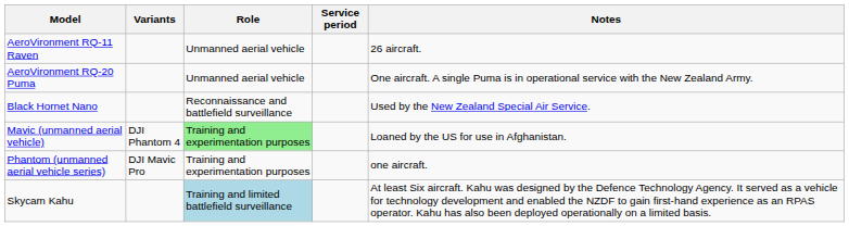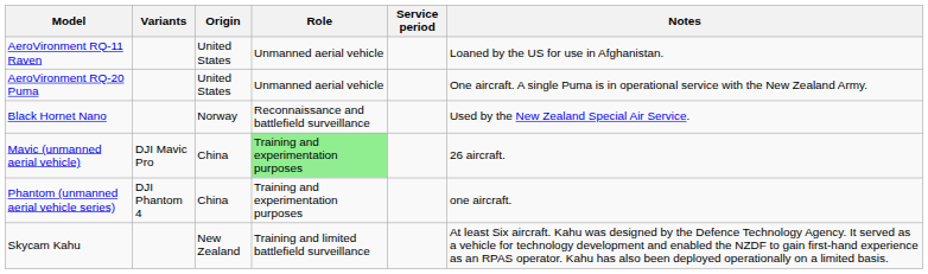+ column: Origin | United States | United States | Norway | China | China | New Zealand
AeroVironment RQ-11 Raven | Notes: 26 aircraft. -> Loaned by the US for use in Afghanistan.
Mavic (unmanned aerial vehicle) | Variants: DJI Phantom 4 -> DJI Mavic Pro
Mavic (unmanned aerial vehicle) | Notes: Loaned by the US for use in Afghanistan. -> 26 aircraft.
Phantom (unmanned aerial vehicle series) | Variants: DJI Mavic Pro -> DJI Phantom 4
Skycam Kahu | Role: lightblue background -> no background
